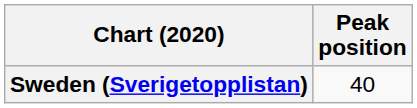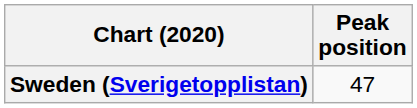Sweden (Sverigetopplistan) | Peak position: 40 -> 47
